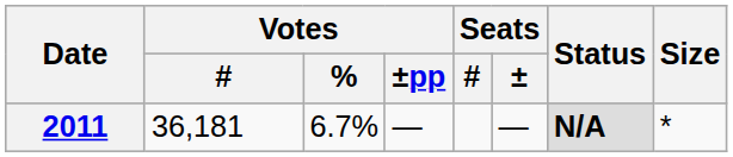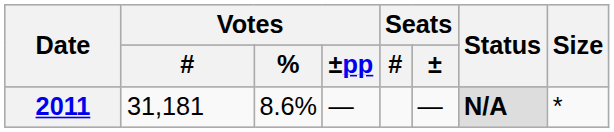2011 | Votes / #: 36,181 -> 31,181
2011 | Votes / %: 6.7% -> 8.6%
